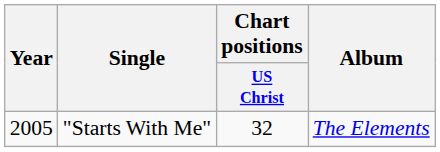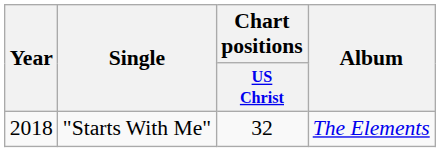"Starts With Me" | Year: 2005 -> 2018
